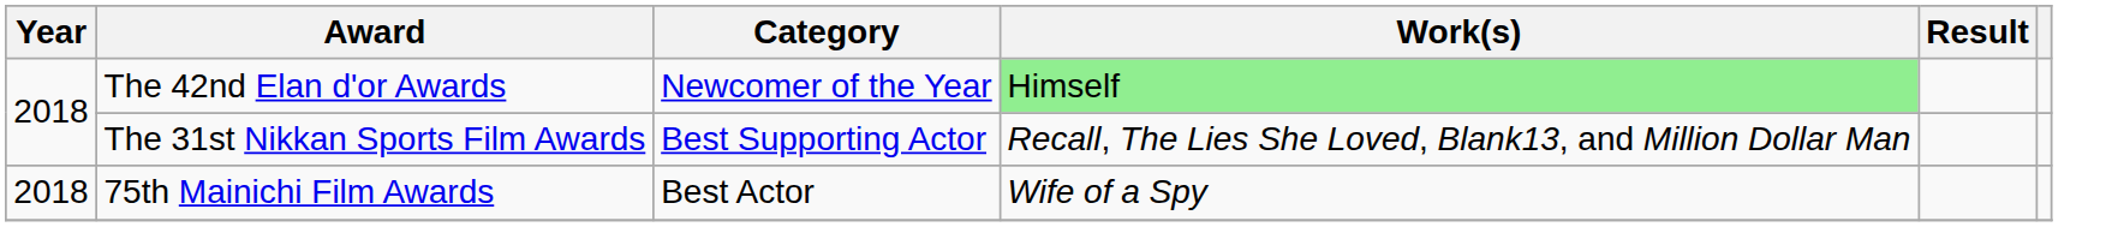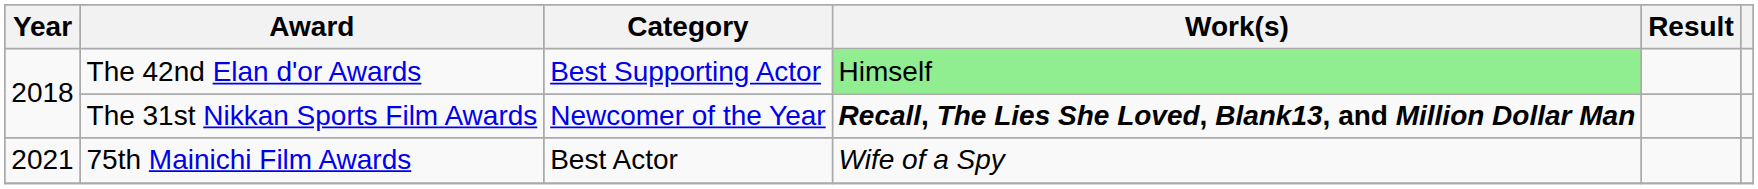The 42nd Elan d'or Awards | Category: Newcomer of the Year -> Best Supporting Actor
The 31st Nikkan Sports Film Awards | Category: Best Supporting Actor -> Newcomer of the Year
The 31st Nikkan Sports Film Awards | Work(s): normal -> bold
75th Mainichi Film Awards | Year: 2018 -> 2021
